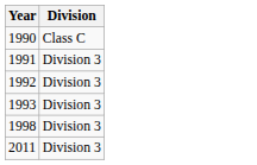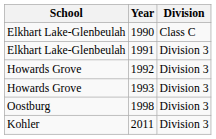+ column: School | Elkhart Lake-Glenbeulah | Elkhart Lake-Glenbeulah | Howards Grove | Howards Grove | Oostburg | Kohler
